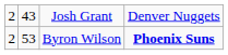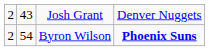Byron Wilson | column 2: 53 -> 54
